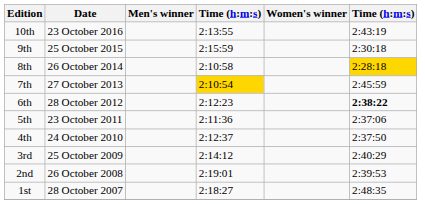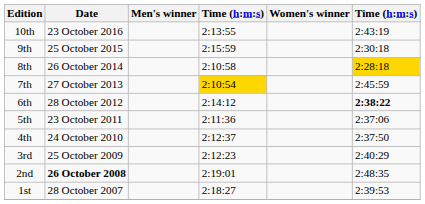6th | column 4: 2:12:23 -> 2:14:12
3rd | column 4: 2:14:12 -> 2:12:23
2nd | Date: normal -> bold
2nd | column 6: 2:39:53 -> 2:48:35
1st | column 6: 2:48:35 -> 2:39:53
